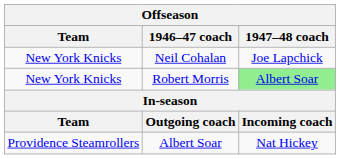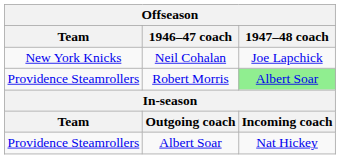Robert Morris | Team: New York Knicks -> Providence Steamrollers
